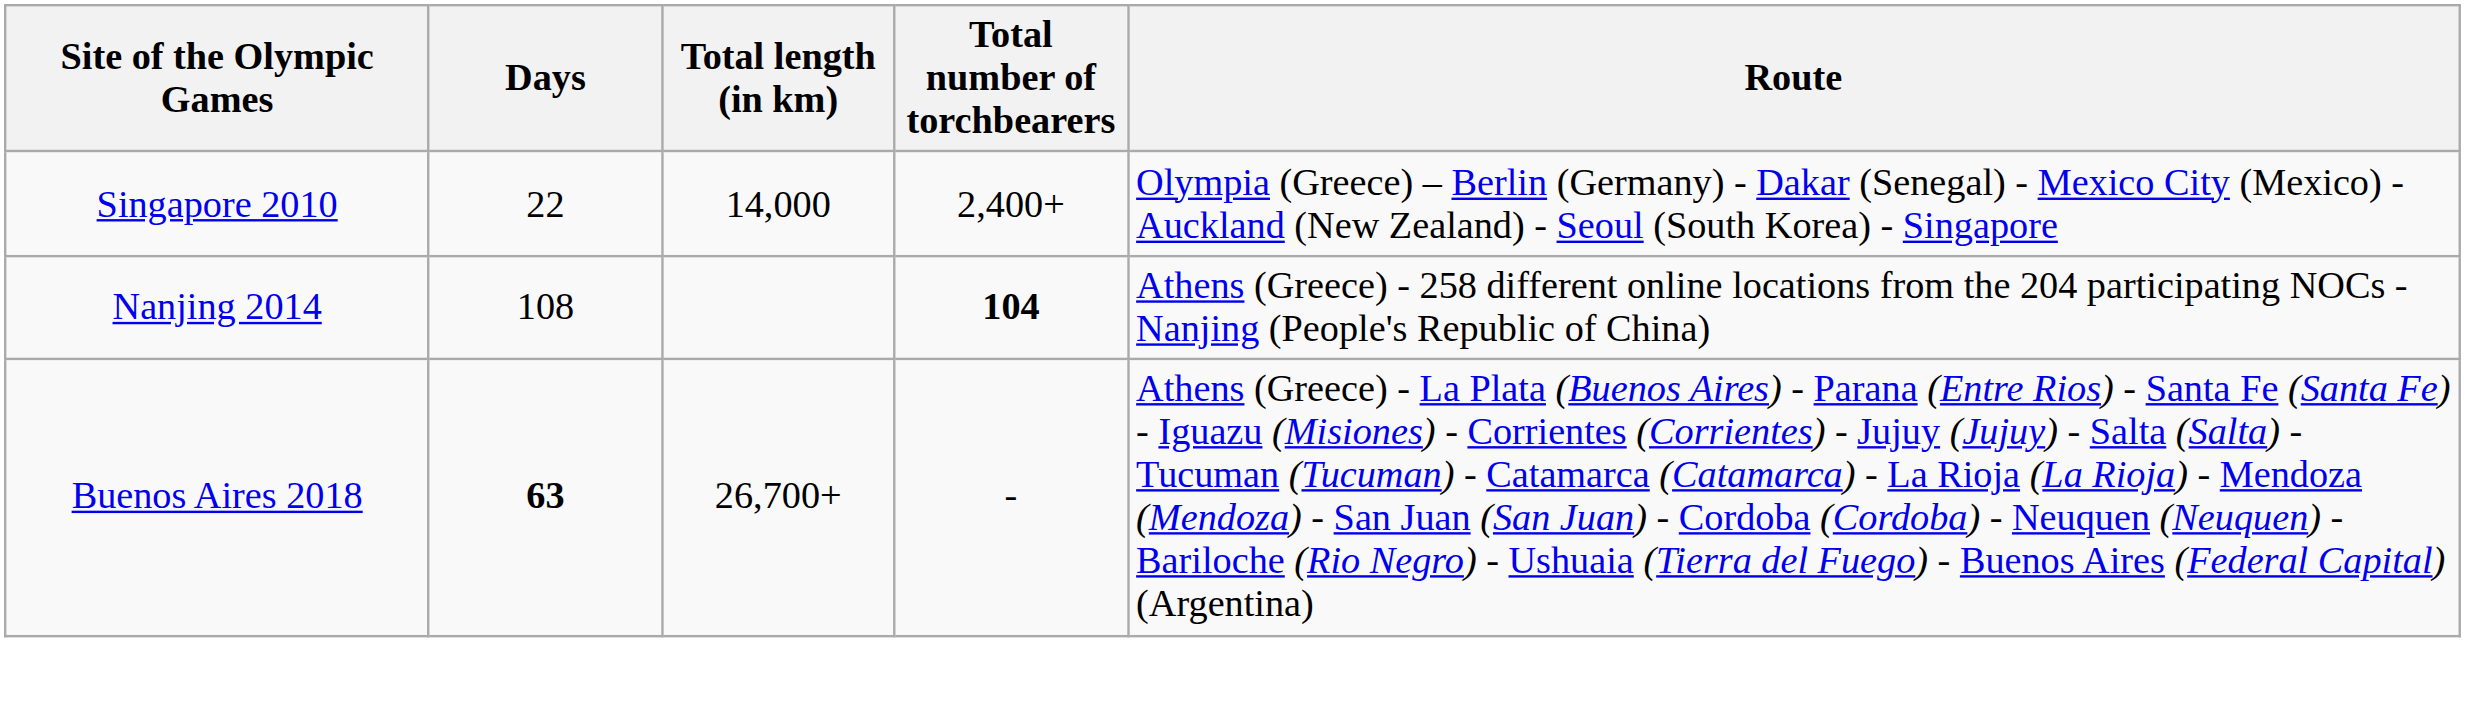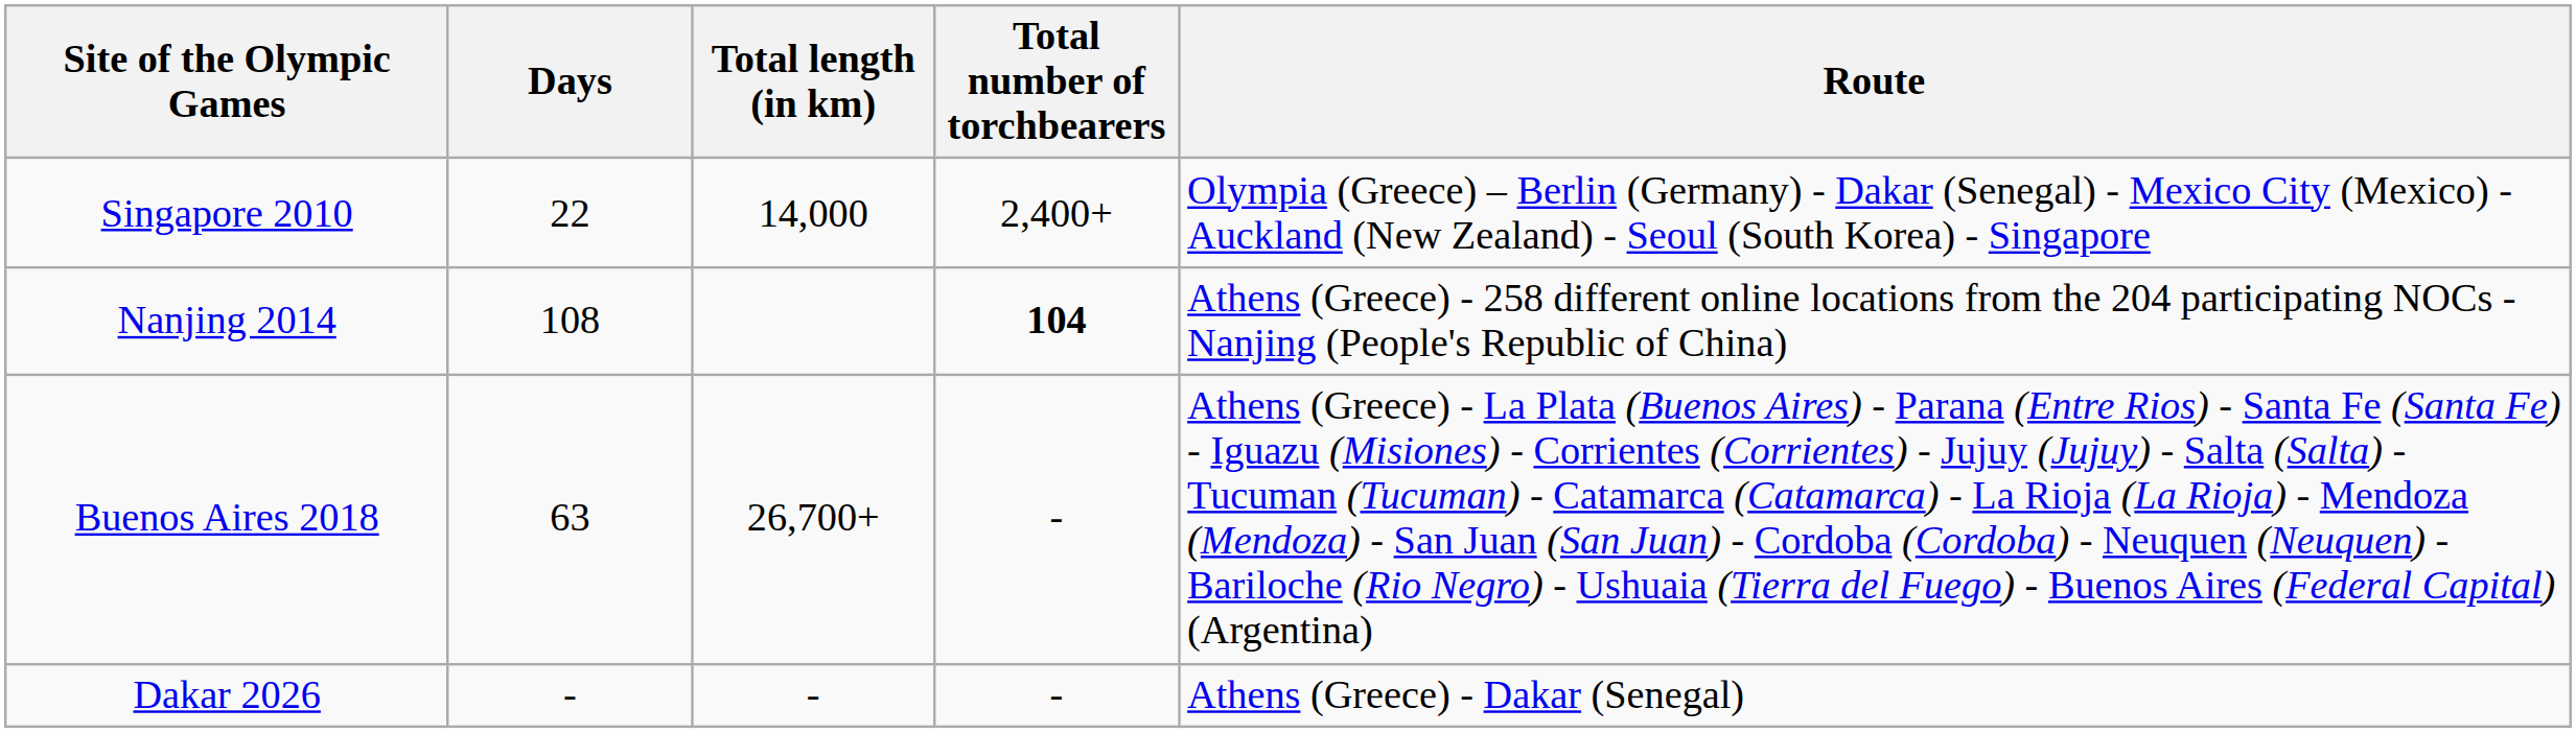Buenos Aires 2018 | Days: bold -> normal
+ row: Dakar 2026 | - | - | - | Athens (Greece) - Dakar (Senegal)
